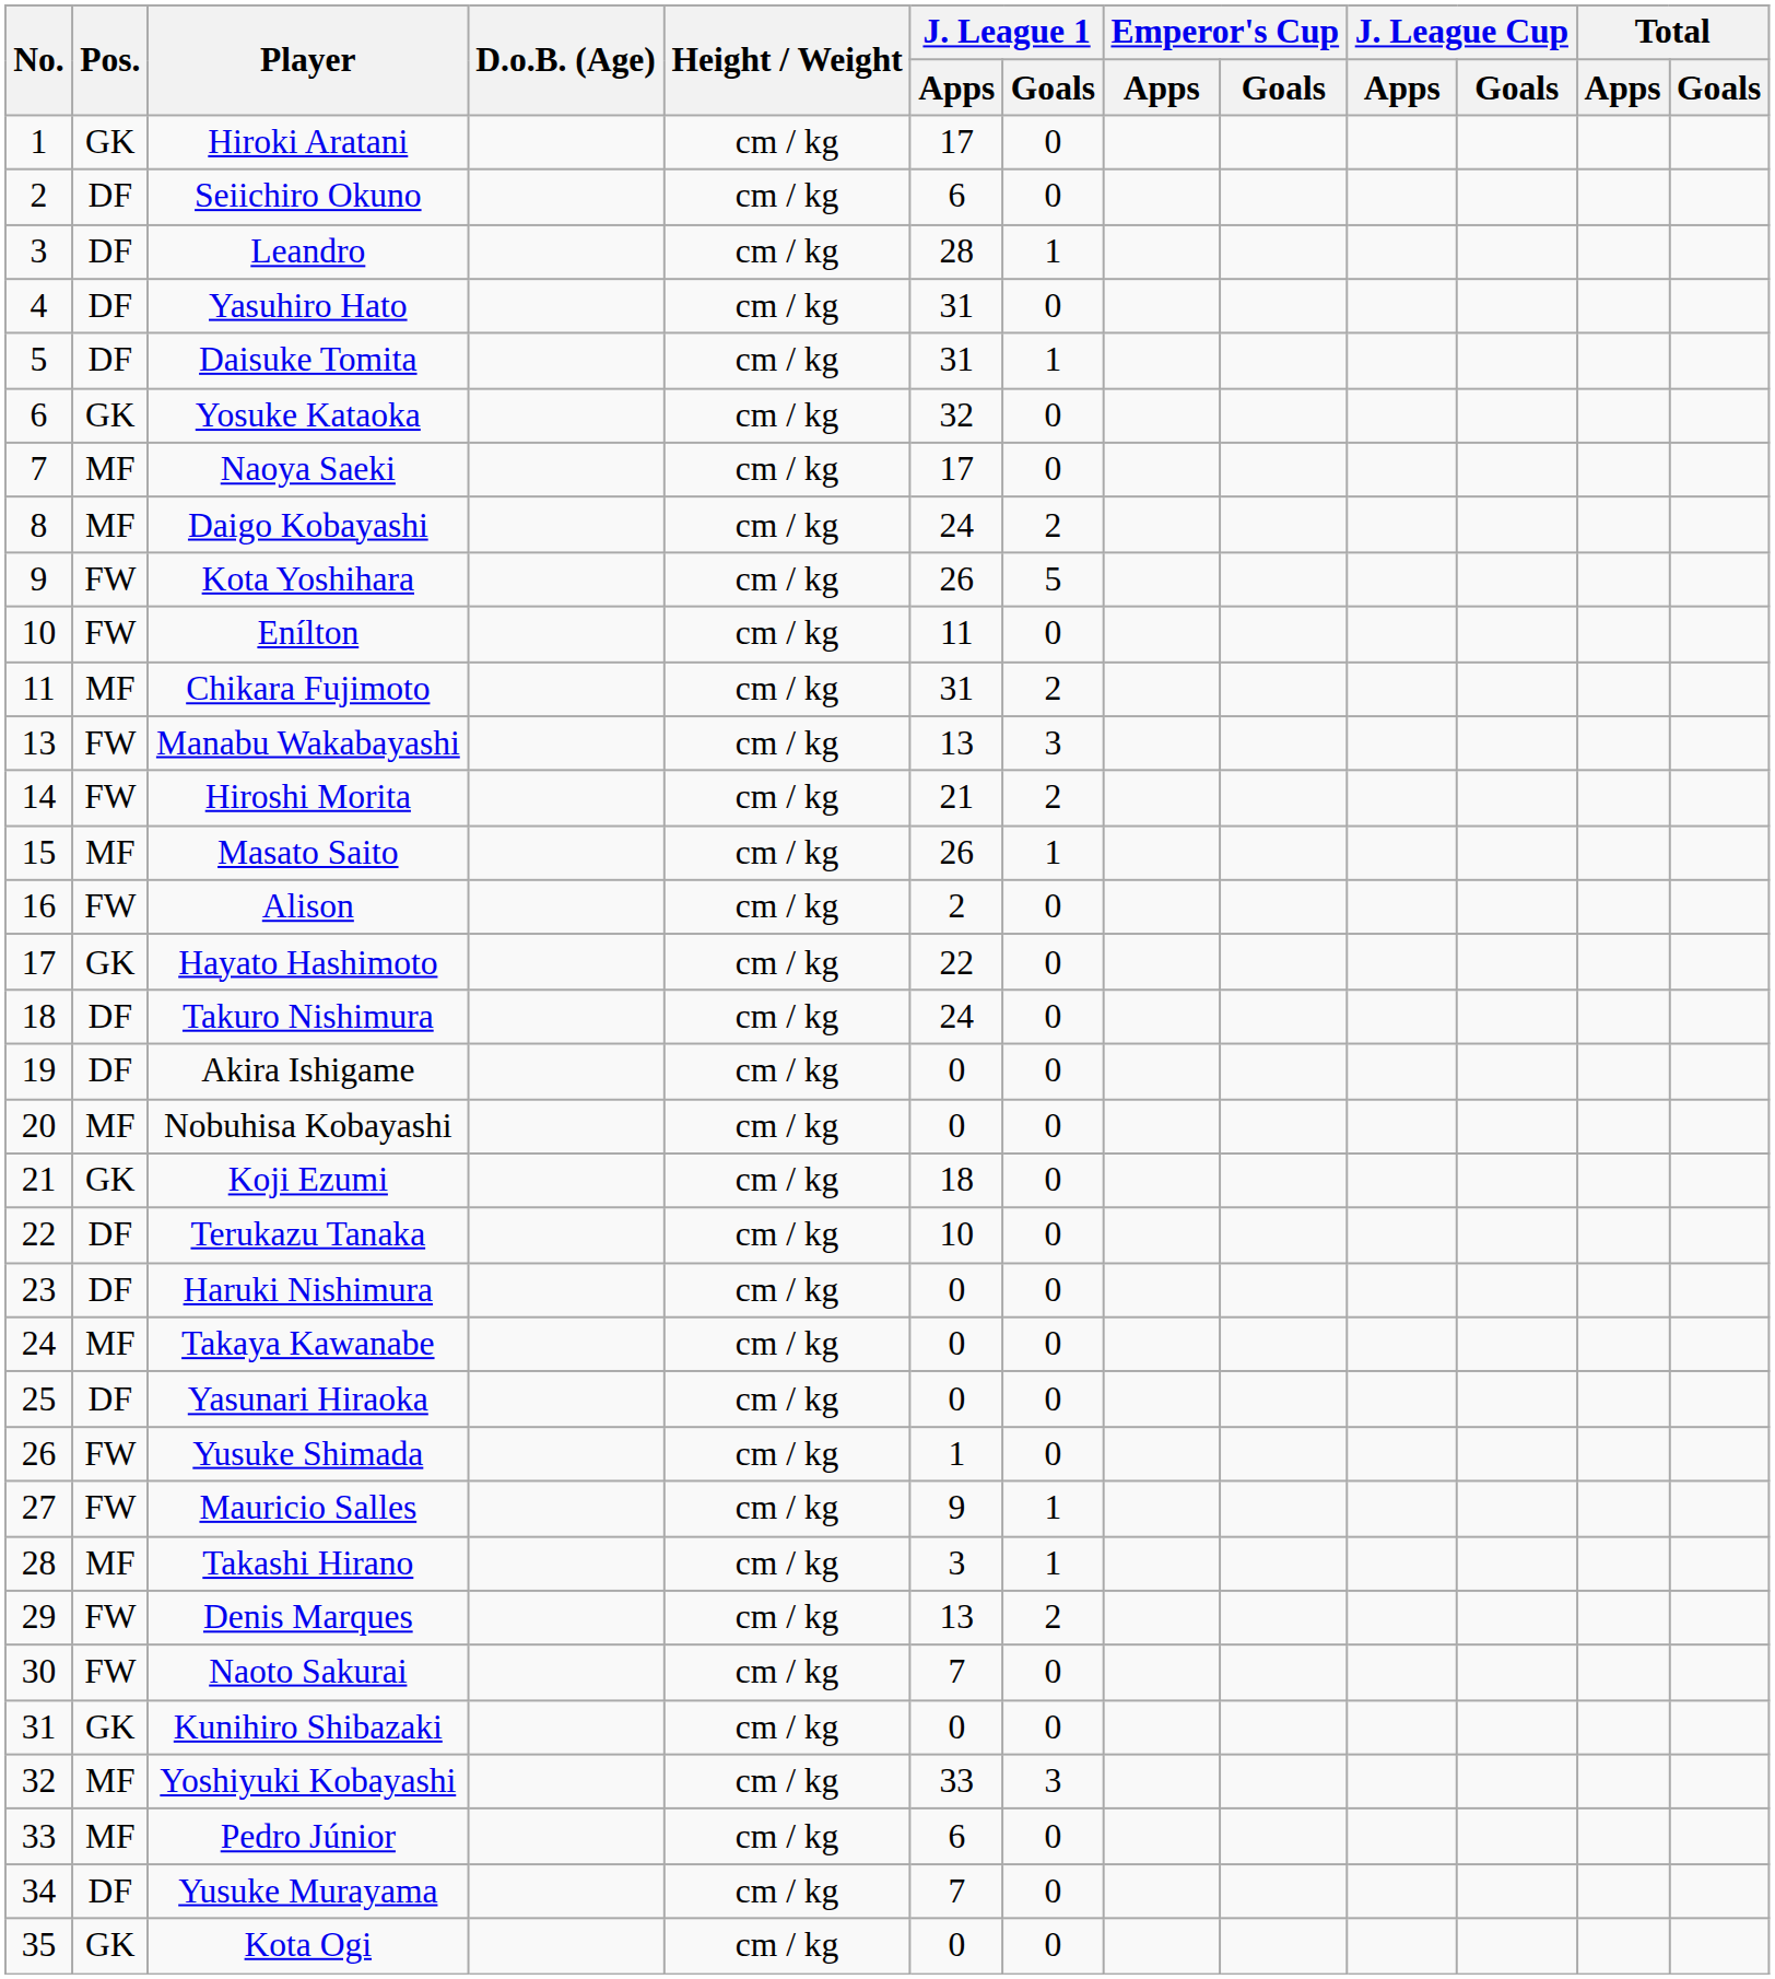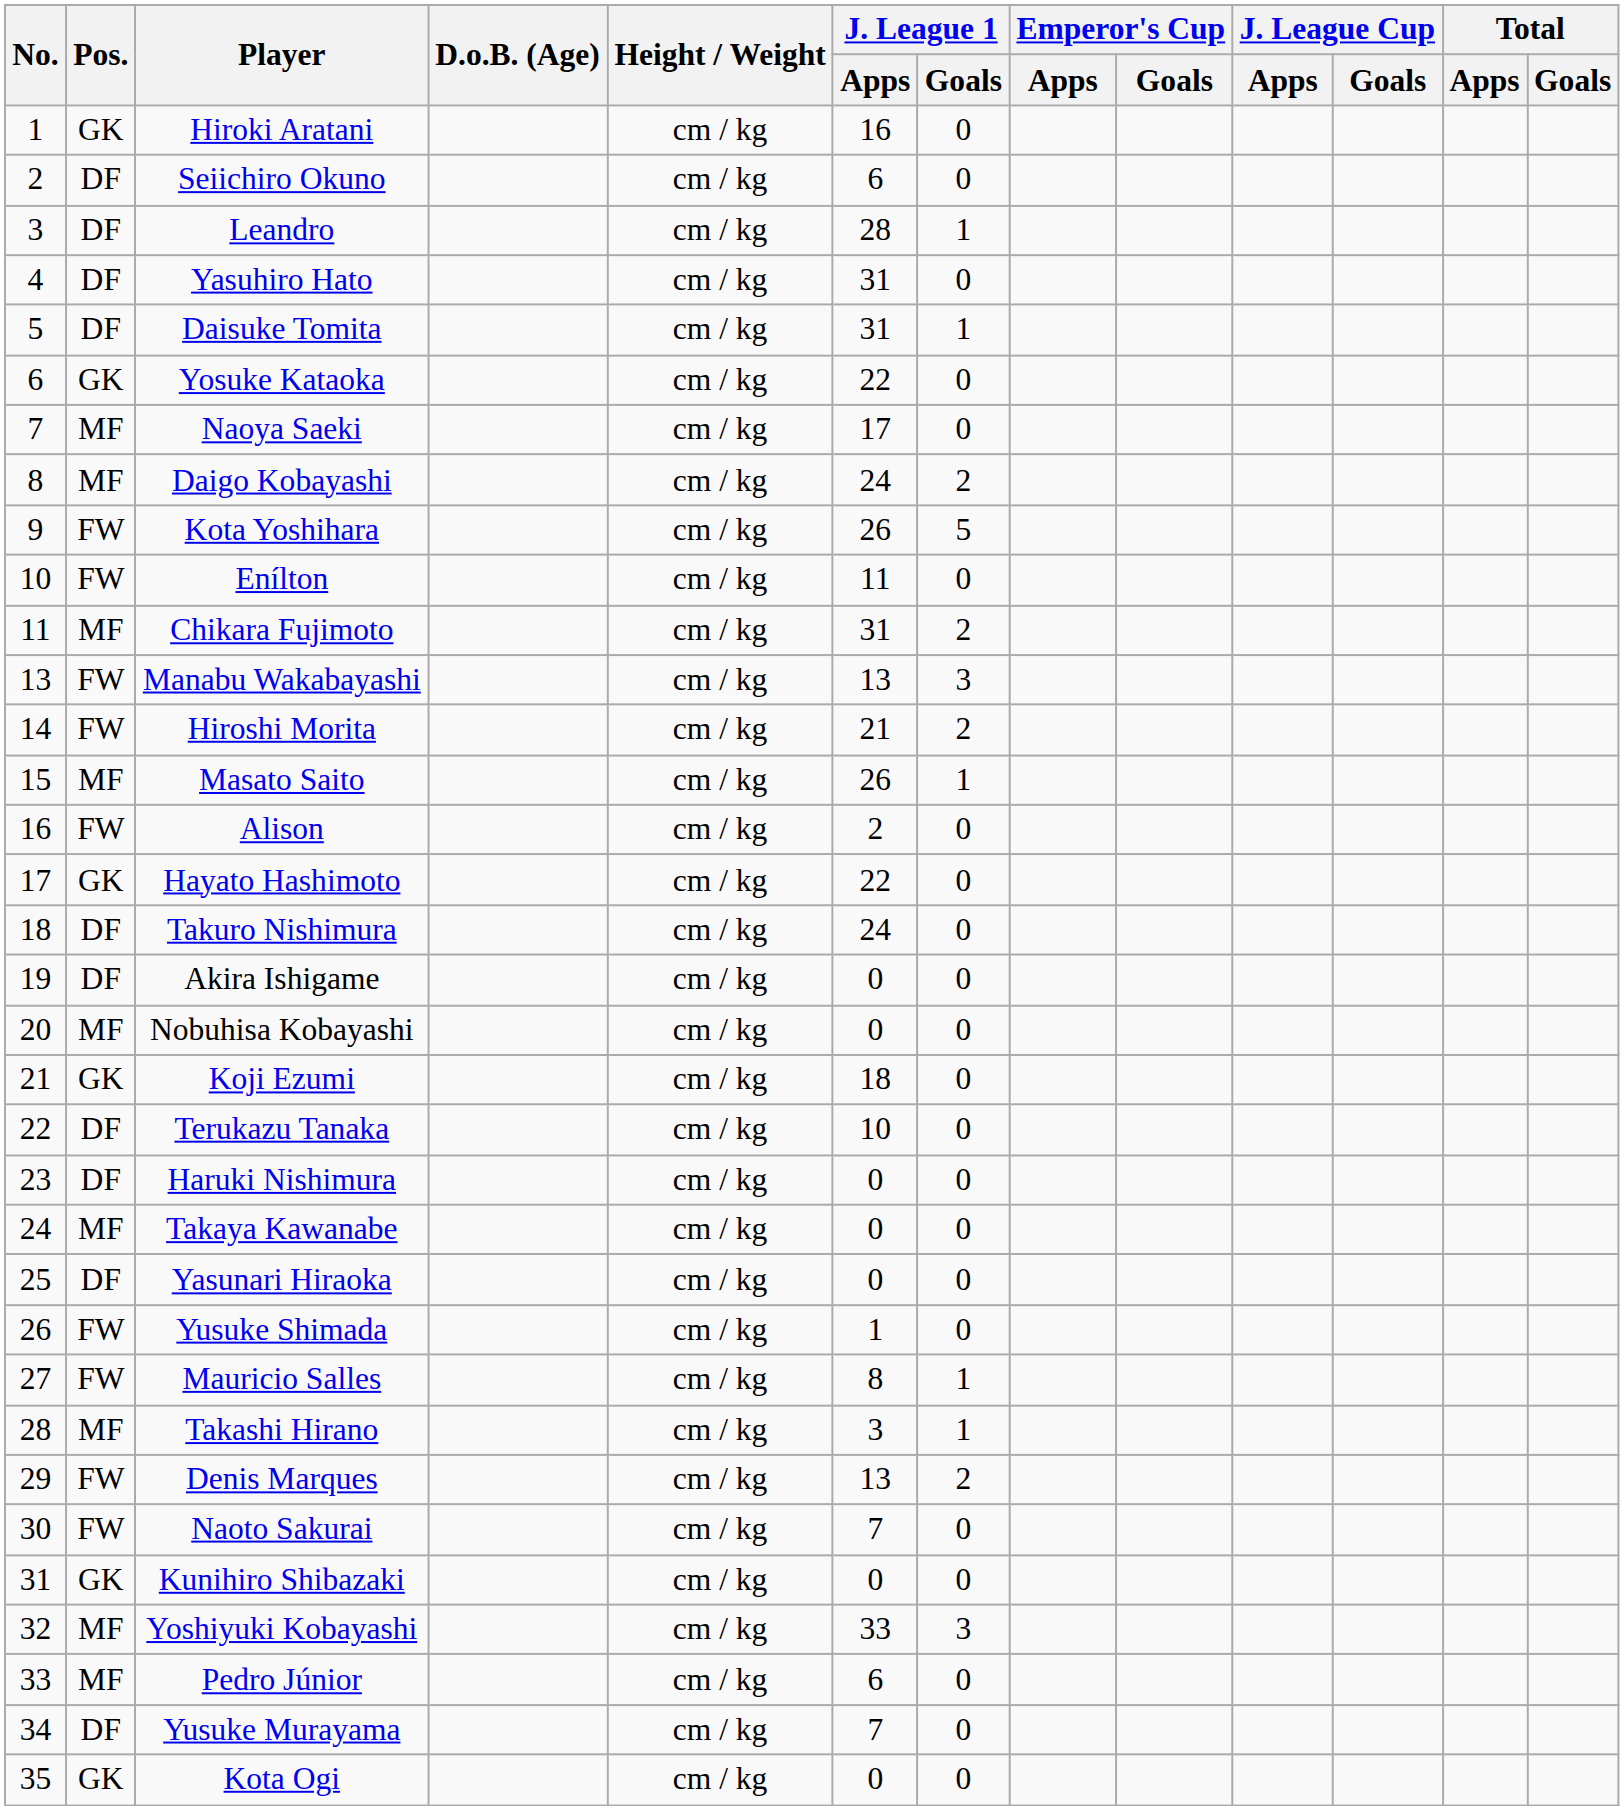Hiroki Aratani | J. League 1 / Apps: 17 -> 16
Yosuke Kataoka | J. League 1 / Apps: 32 -> 22
Mauricio Salles | J. League 1 / Apps: 9 -> 8
